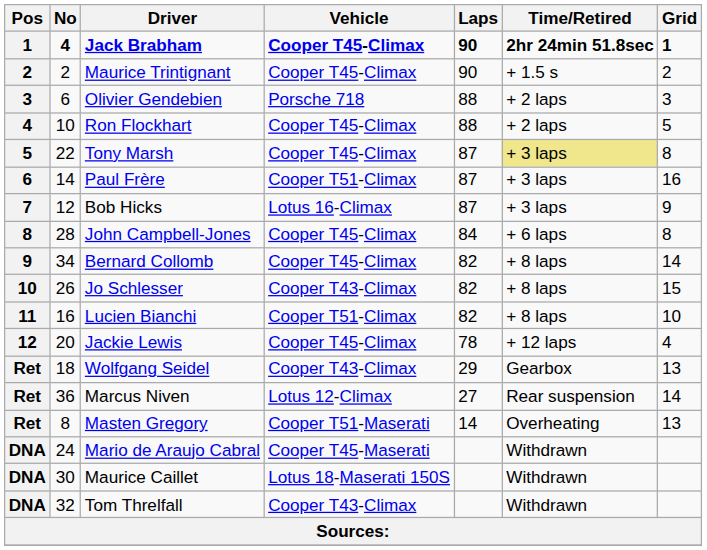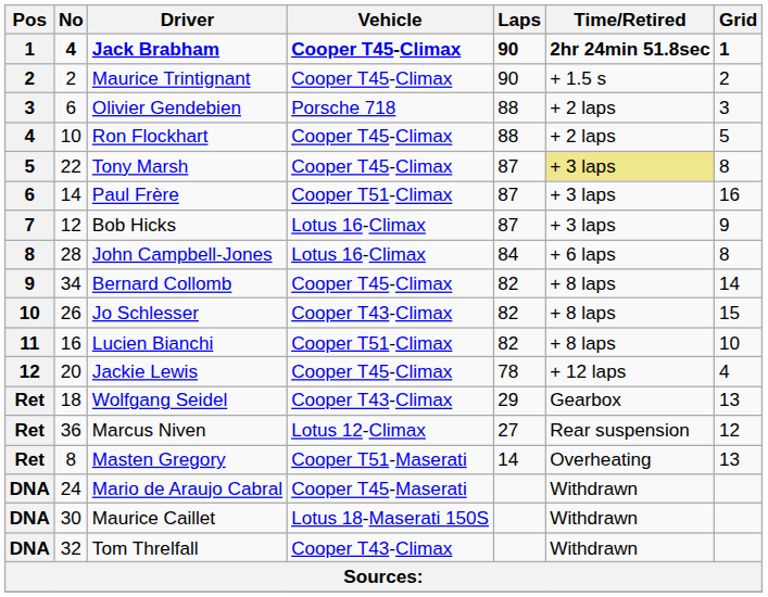John Campbell-Jones | Vehicle: Cooper T45-Climax -> Lotus 16-Climax
Marcus Niven | Grid: 14 -> 12
